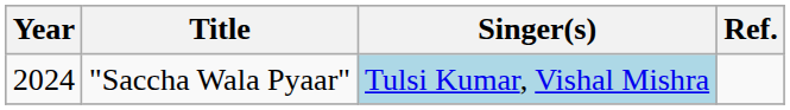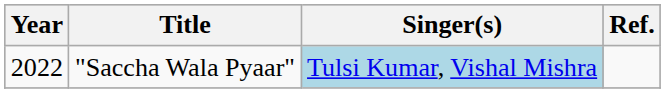"Saccha Wala Pyaar" | Year: 2024 -> 2022
